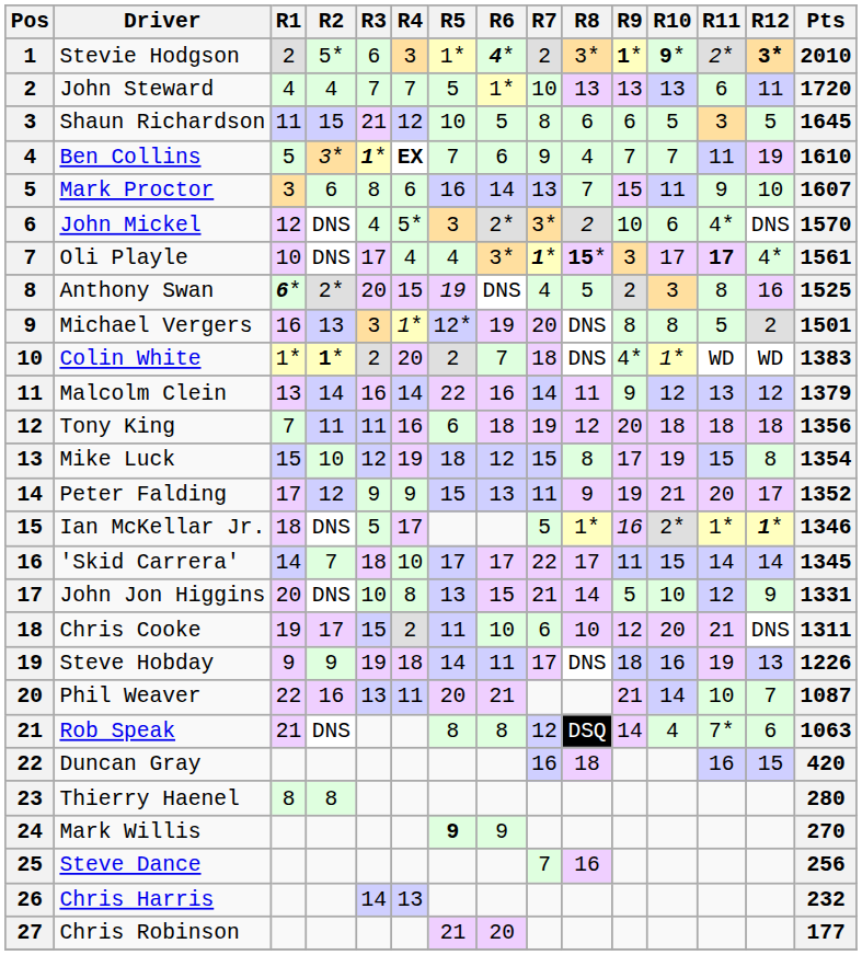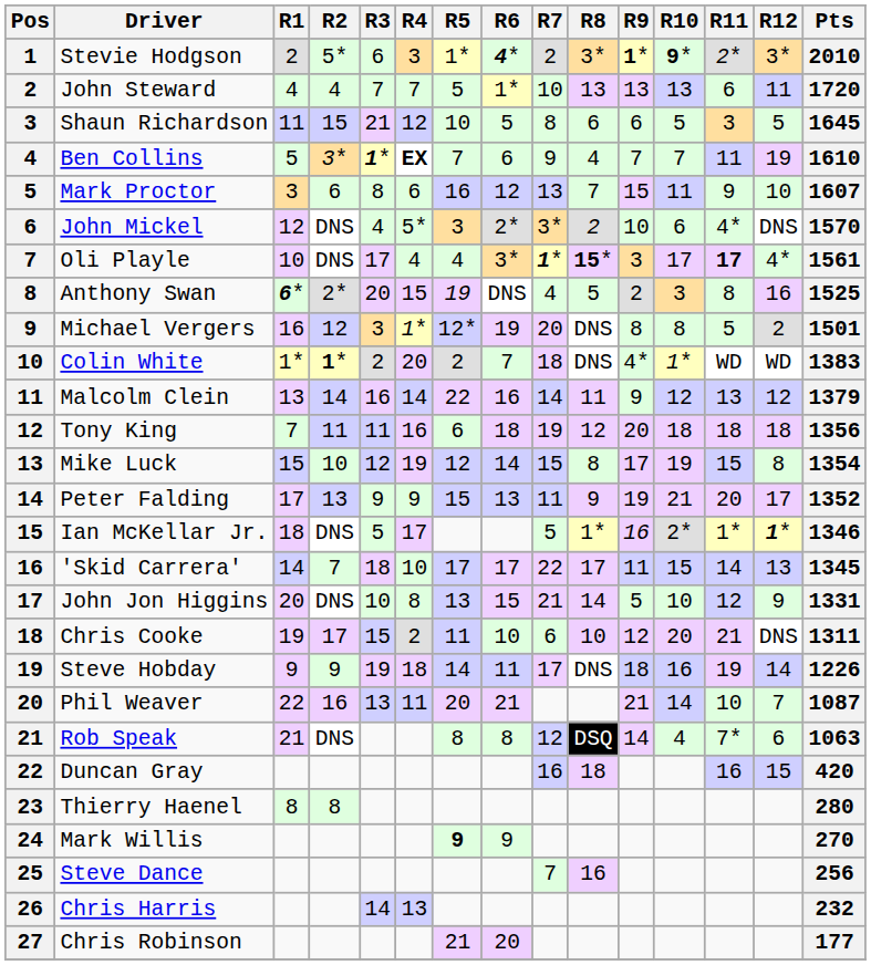Stevie Hodgson | R12: bold -> normal
Mark Proctor | R6: 14 -> 12
Michael Vergers | R2: 13 -> 12
Mike Luck | R5: 18 -> 12
Mike Luck | R6: 12 -> 14
Peter Falding | R2: 12 -> 13
'Skid Carrera' | R12: 14 -> 13
Steve Hobday | R12: 13 -> 14
